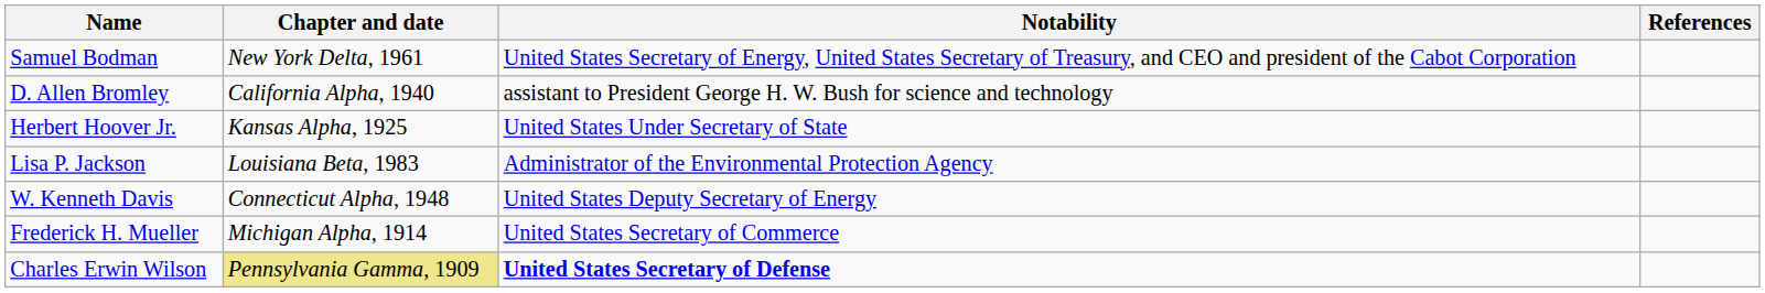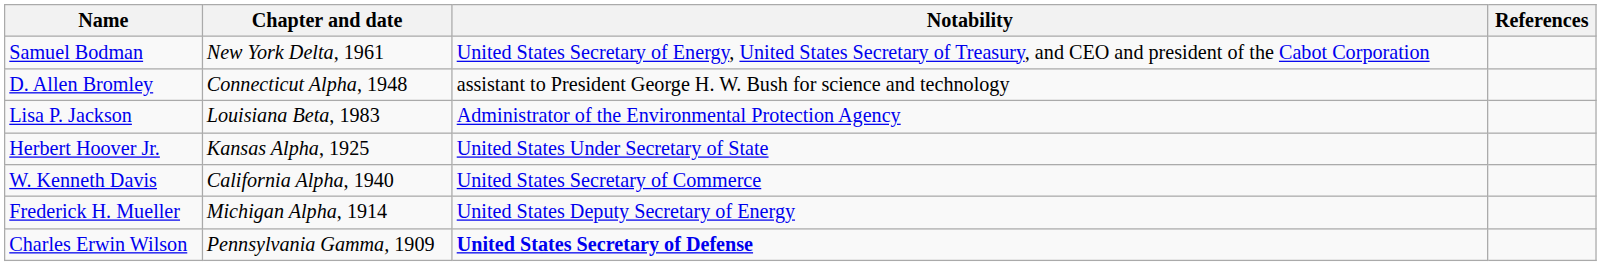D. Allen Bromley | Chapter and date: California Alpha, 1940 -> Connecticut Alpha, 1948
rows swapped: Herbert Hoover Jr. <-> Lisa P. Jackson
W. Kenneth Davis | Chapter and date: Connecticut Alpha, 1948 -> California Alpha, 1940
W. Kenneth Davis | Notability: United States Deputy Secretary of Energy -> United States Secretary of Commerce
Frederick H. Mueller | Notability: United States Secretary of Commerce -> United States Deputy Secretary of Energy
Charles Erwin Wilson | Chapter and date: khaki background -> no background
